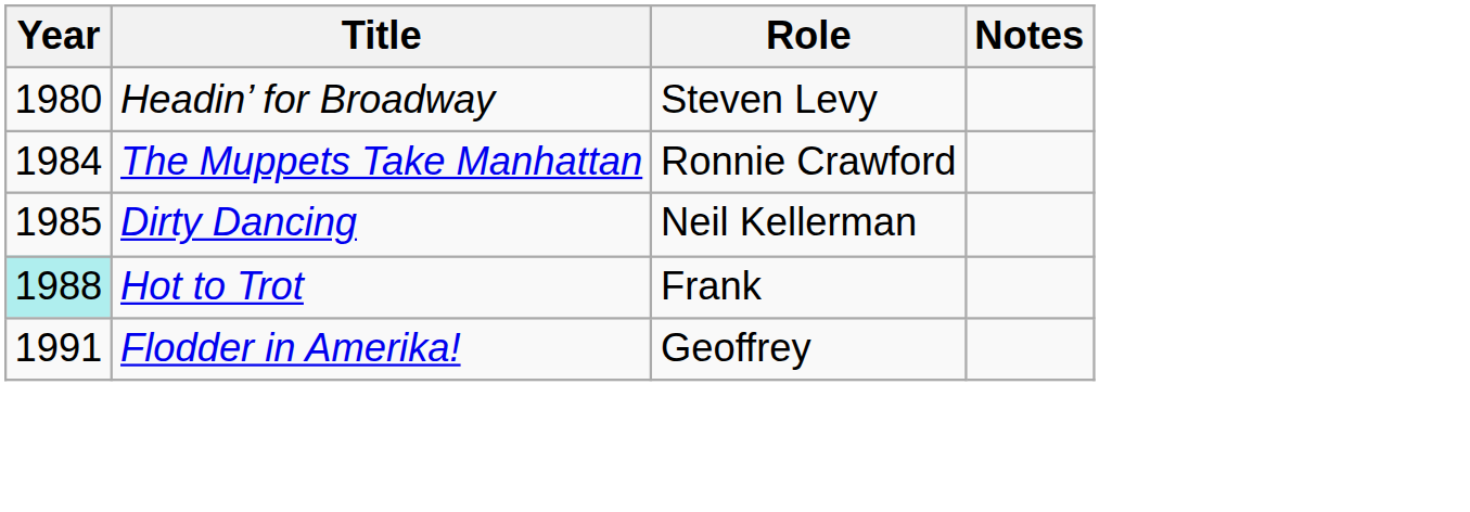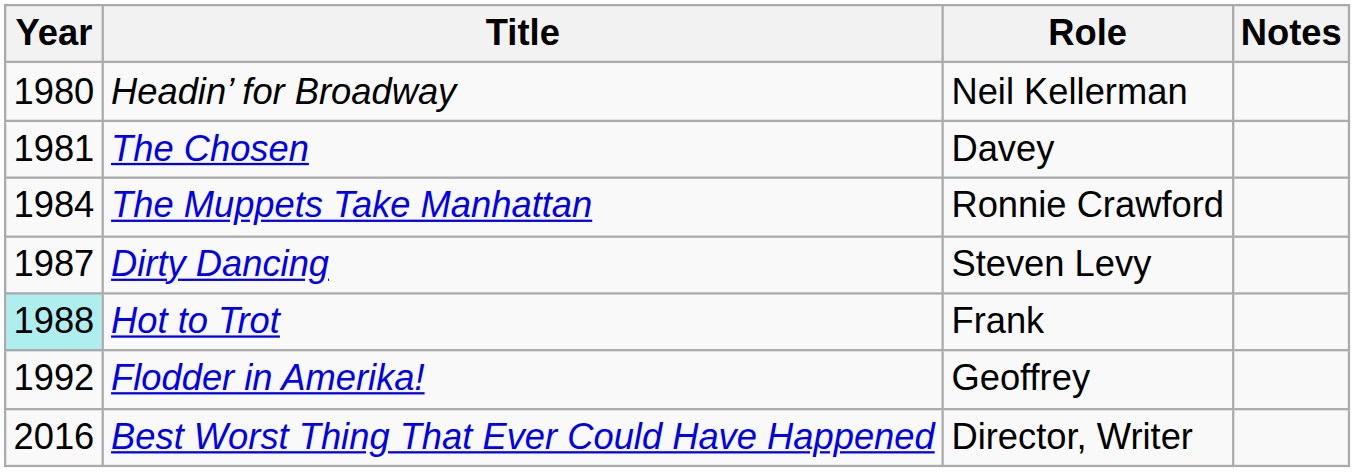Headin’ for Broadway | Role: Steven Levy -> Neil Kellerman
+ row: 1981 | The Chosen | Davey
Dirty Dancing | Year: 1985 -> 1987
Dirty Dancing | Role: Neil Kellerman -> Steven Levy
Flodder in Amerika! | Year: 1991 -> 1992
+ row: 2016 | Best Worst Thing That Ever Could Have Happened | Director, Writer
